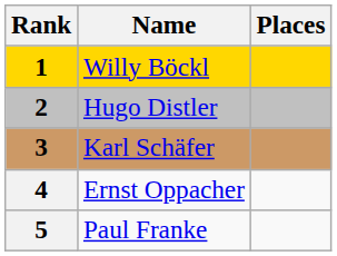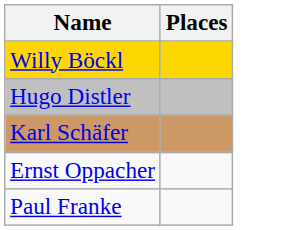- column: Rank | 1 | 2 | 3 | 4 | 5
